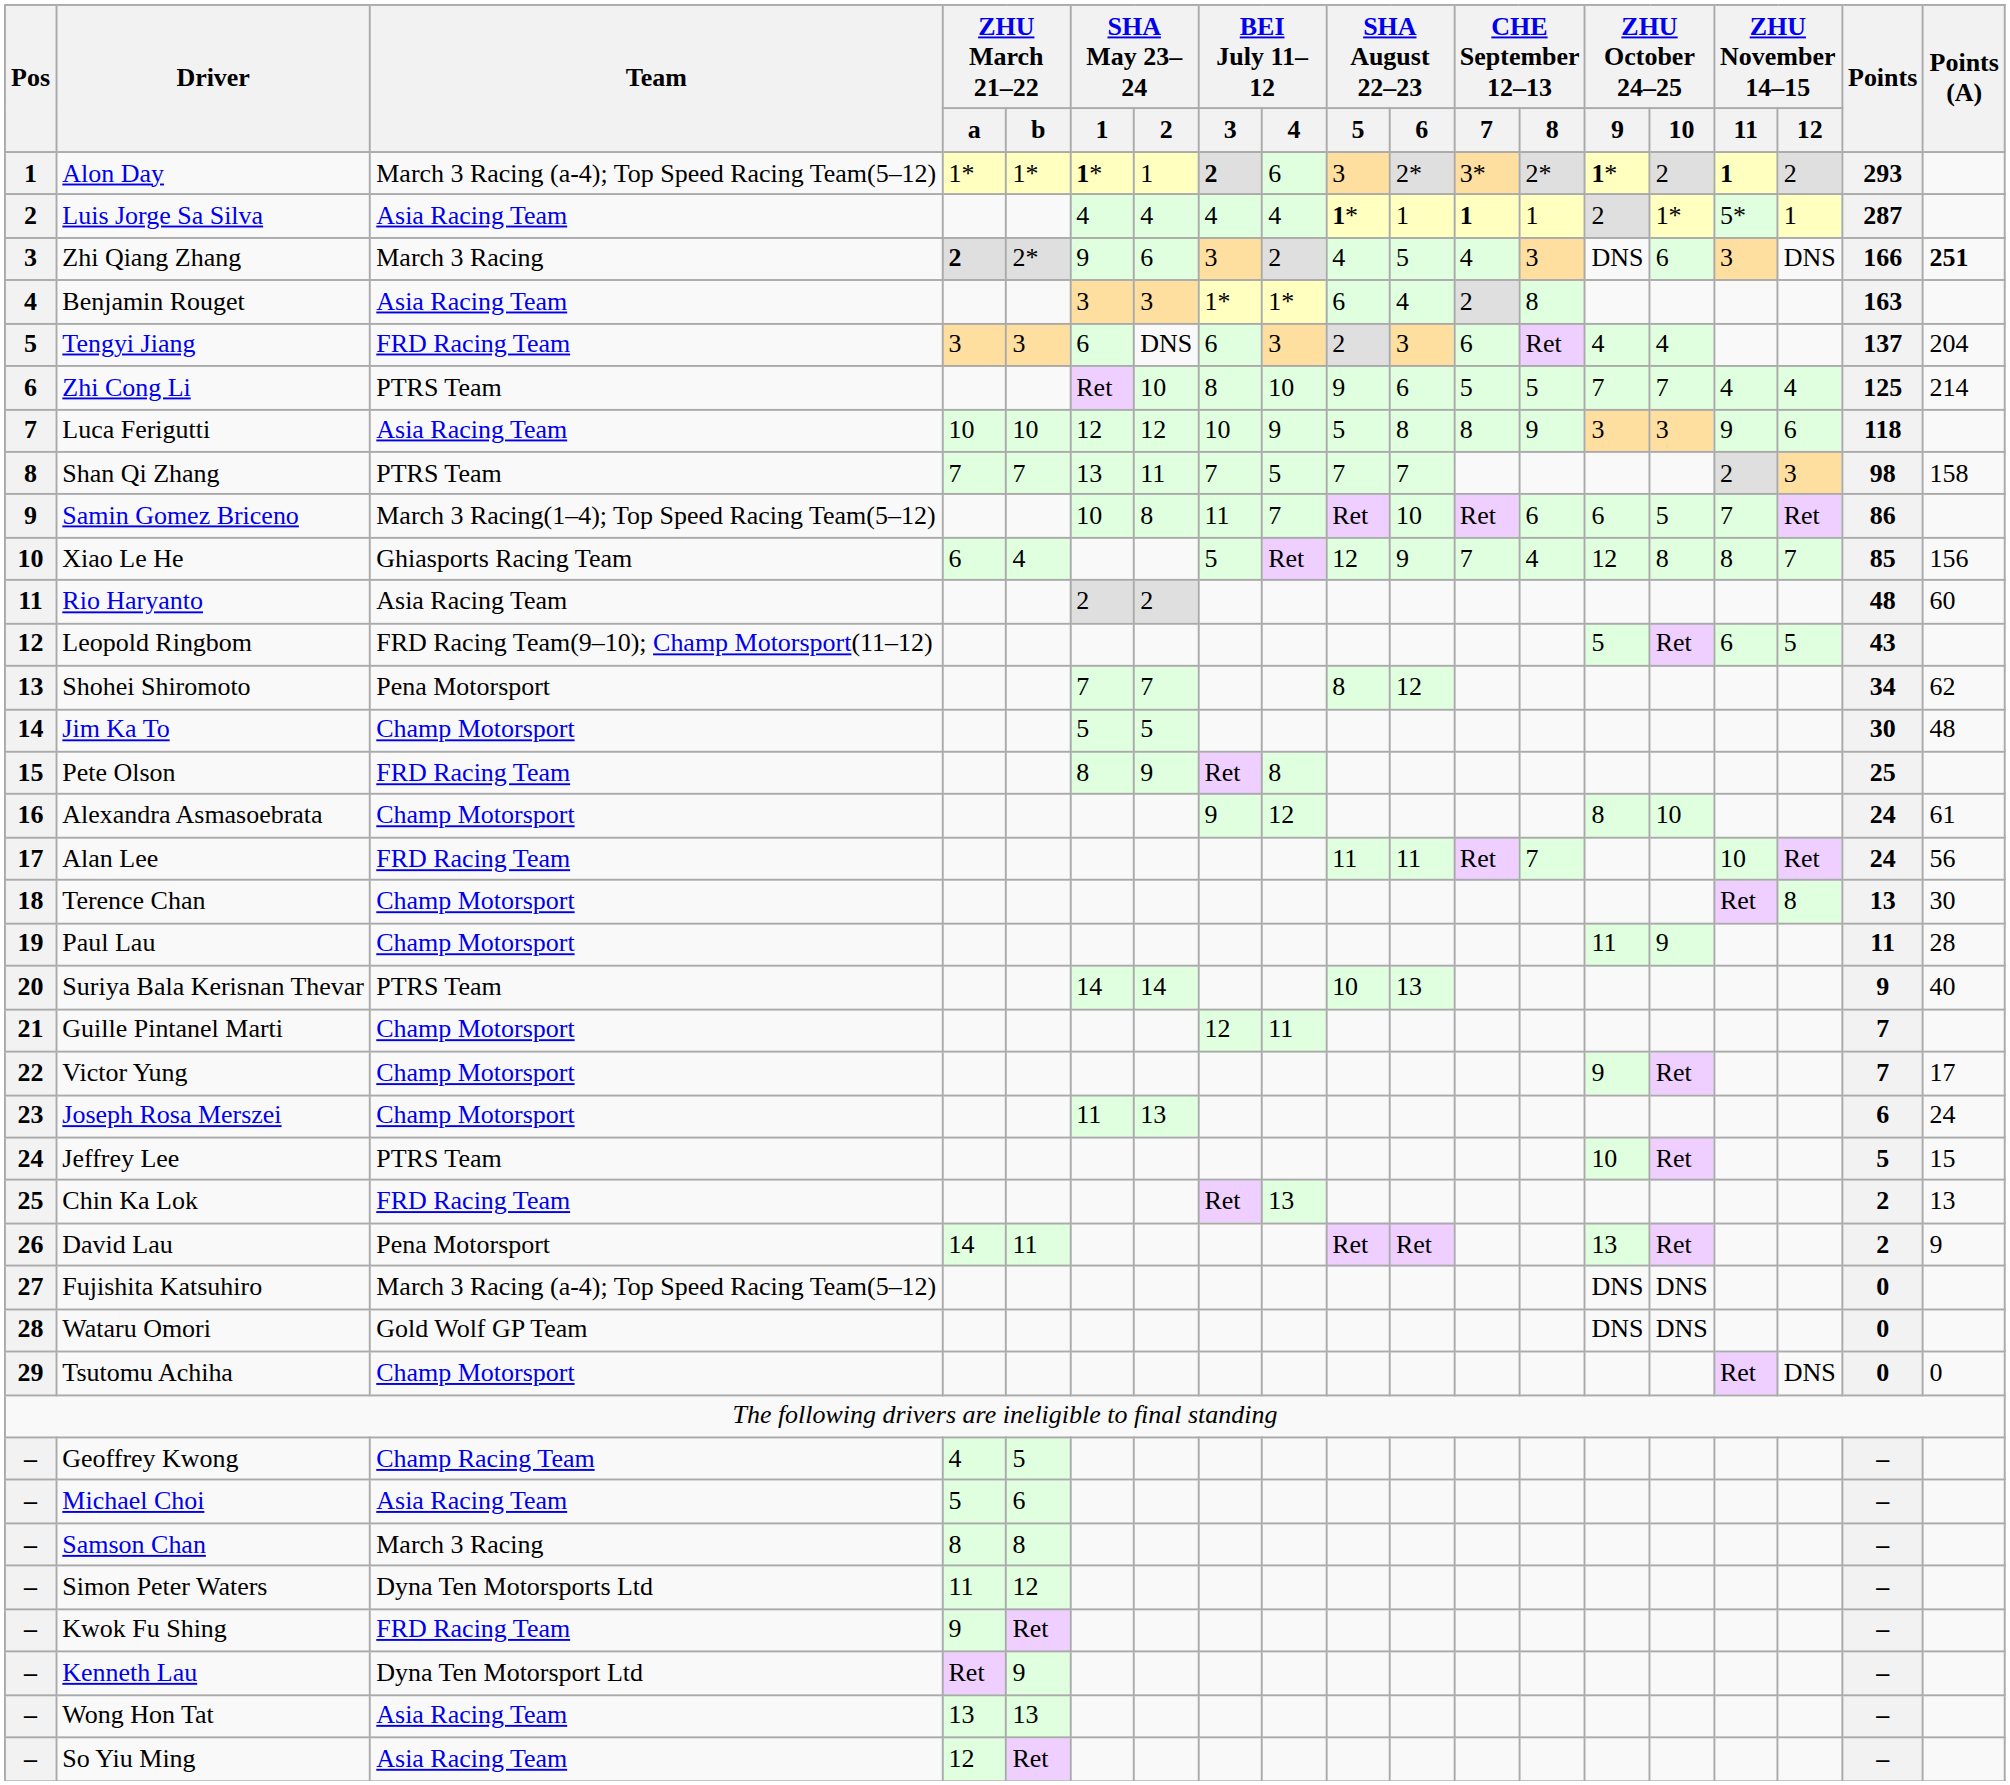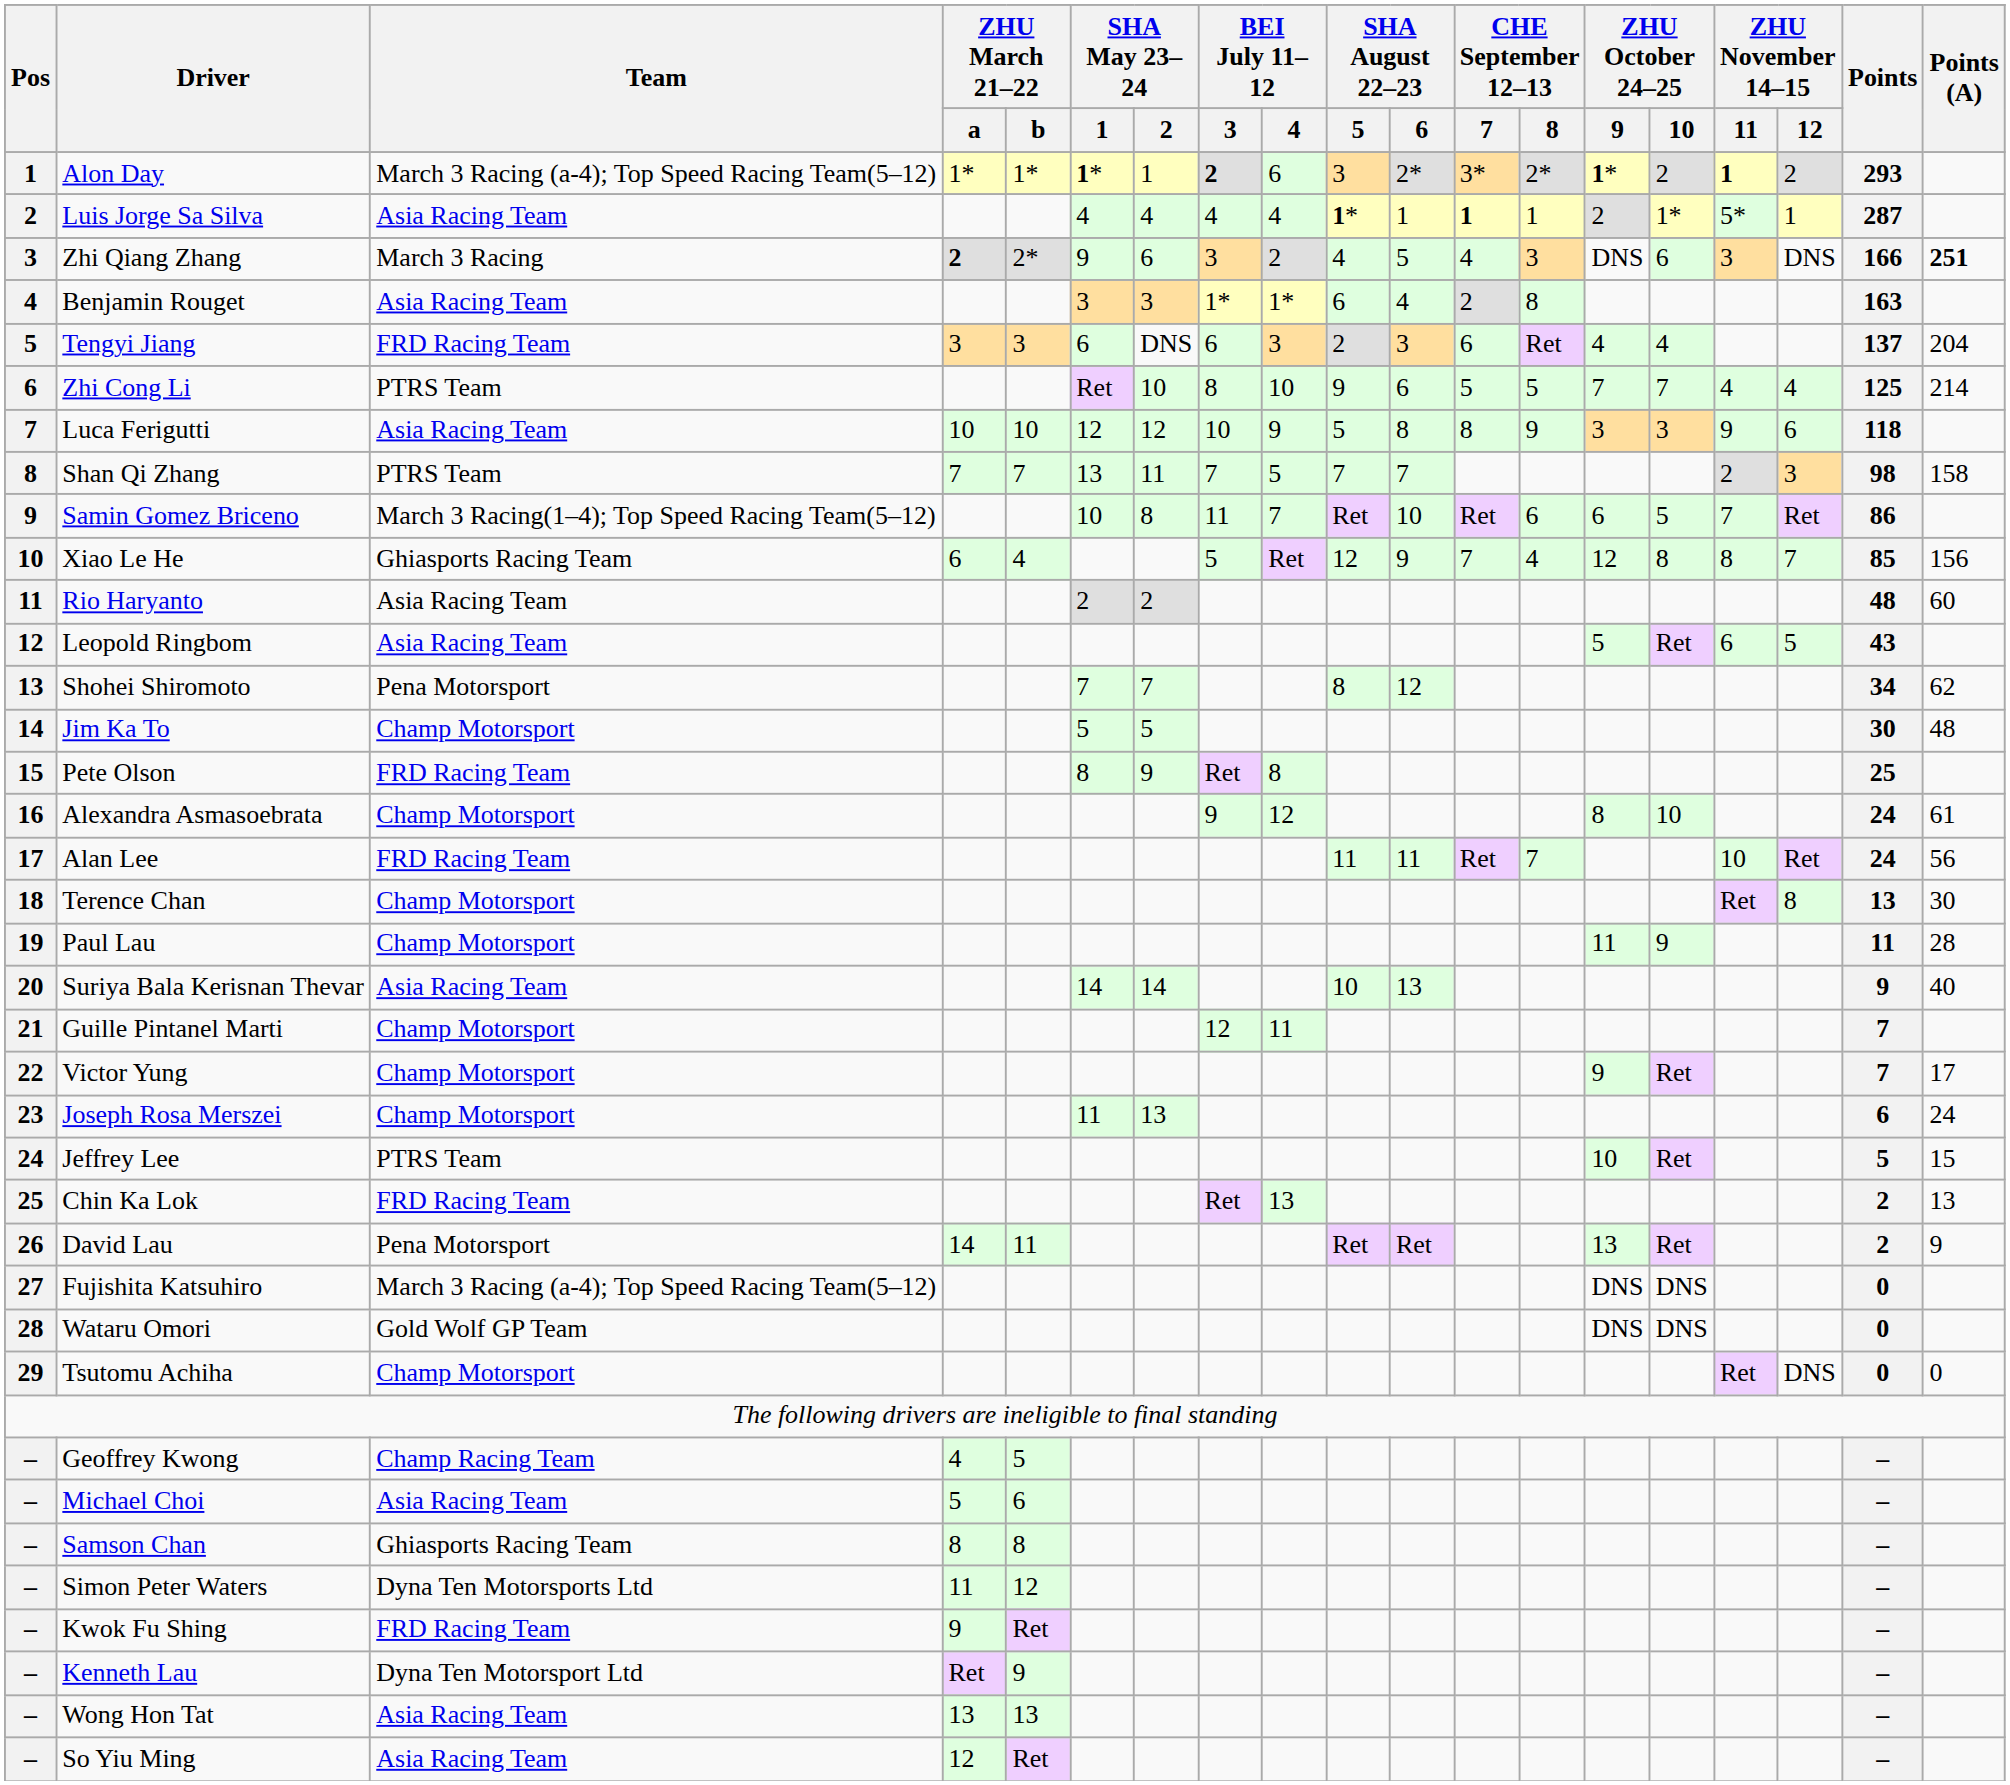Leopold Ringbom | Team: FRD Racing Team(9–10); Champ Motorsport(11–12) -> Asia Racing Team
Suriya Bala Kerisnan Thevar | Team: PTRS Team -> Asia Racing Team
Samson Chan | Team: March 3 Racing -> Ghiasports Racing Team
